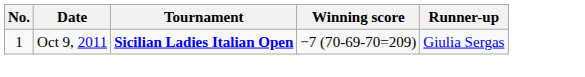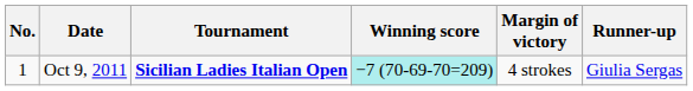+ column: Margin of victory | 4 strokes
Oct 9, 2011 | Winning score: no background -> paleturquoise background
